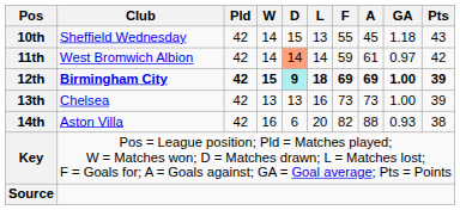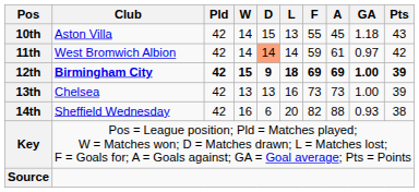10th | Club: Sheffield Wednesday -> Aston Villa
12th | D: paleturquoise background -> no background
14th | Club: Aston Villa -> Sheffield Wednesday
